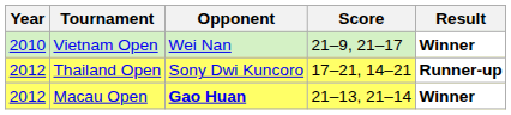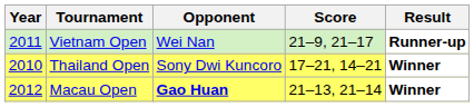Vietnam Open | Year: 2010 -> 2011
Vietnam Open | Result: Winner -> Runner-up
Thailand Open | Year: 2012 -> 2010
Thailand Open | Result: Runner-up -> Winner
